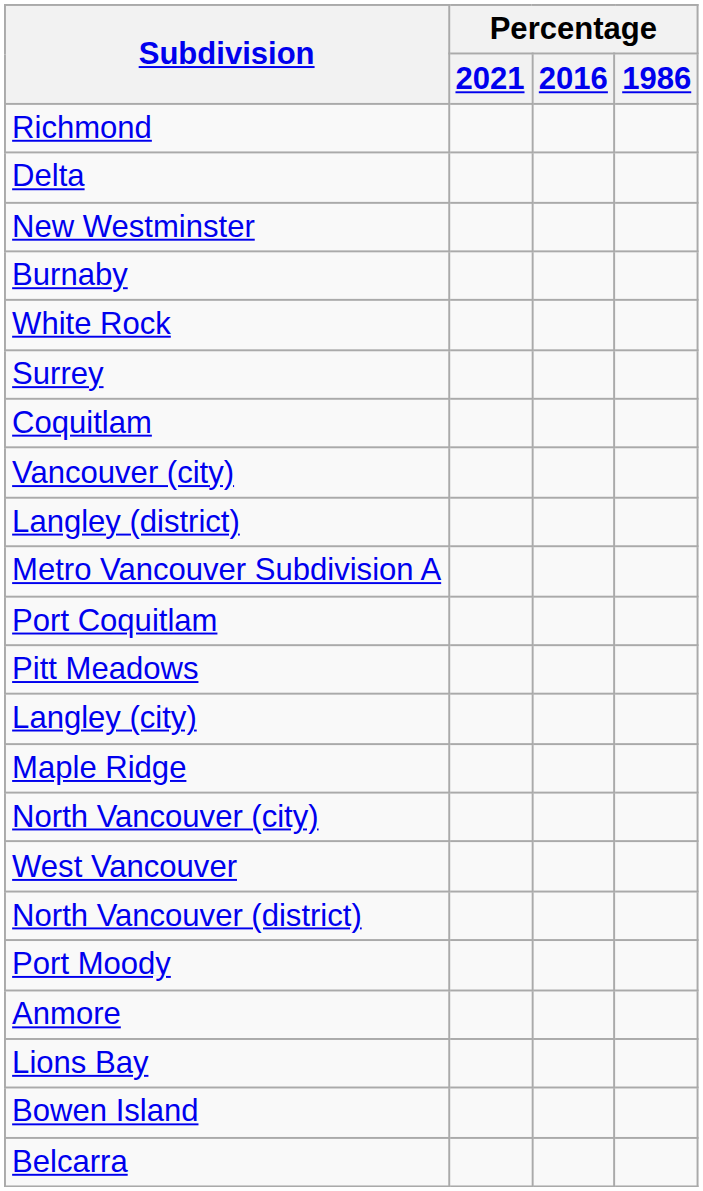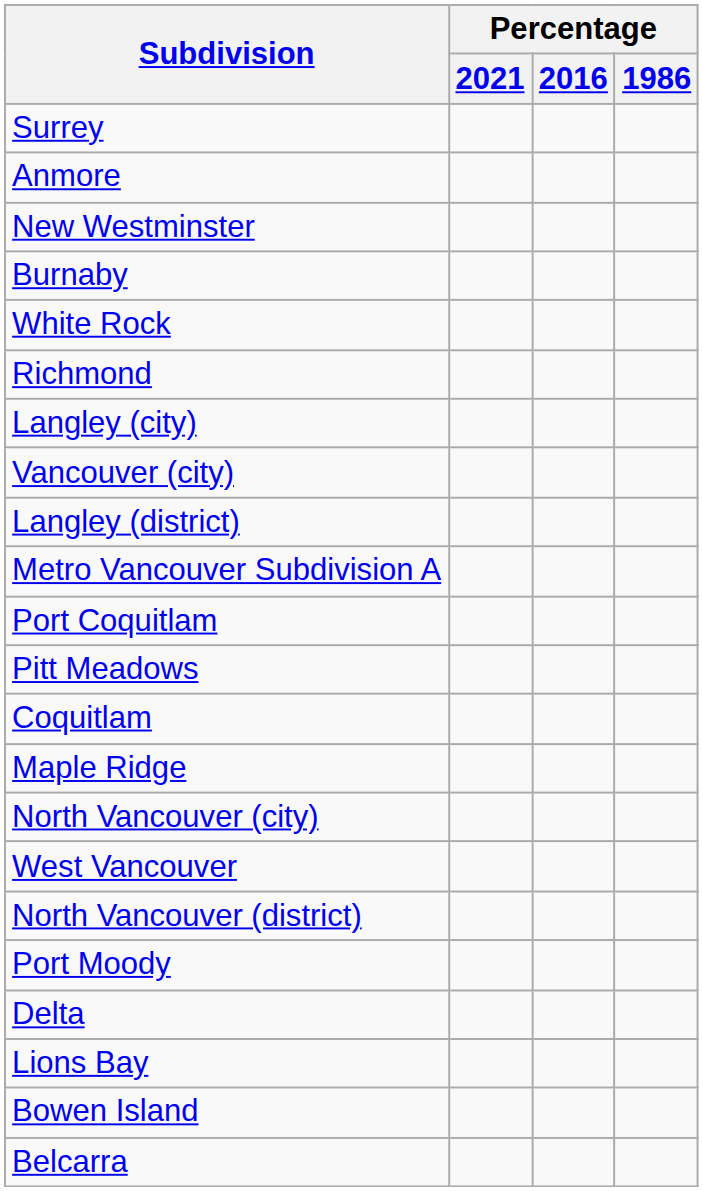rows swapped: Surrey <-> Richmond
rows swapped: Delta <-> Anmore
rows swapped: Langley (city) <-> Coquitlam
